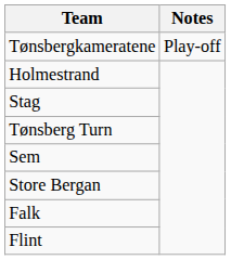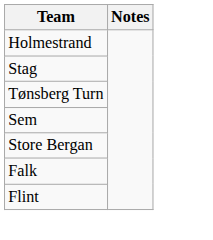- row: Tønsbergkameratene | Play-off
